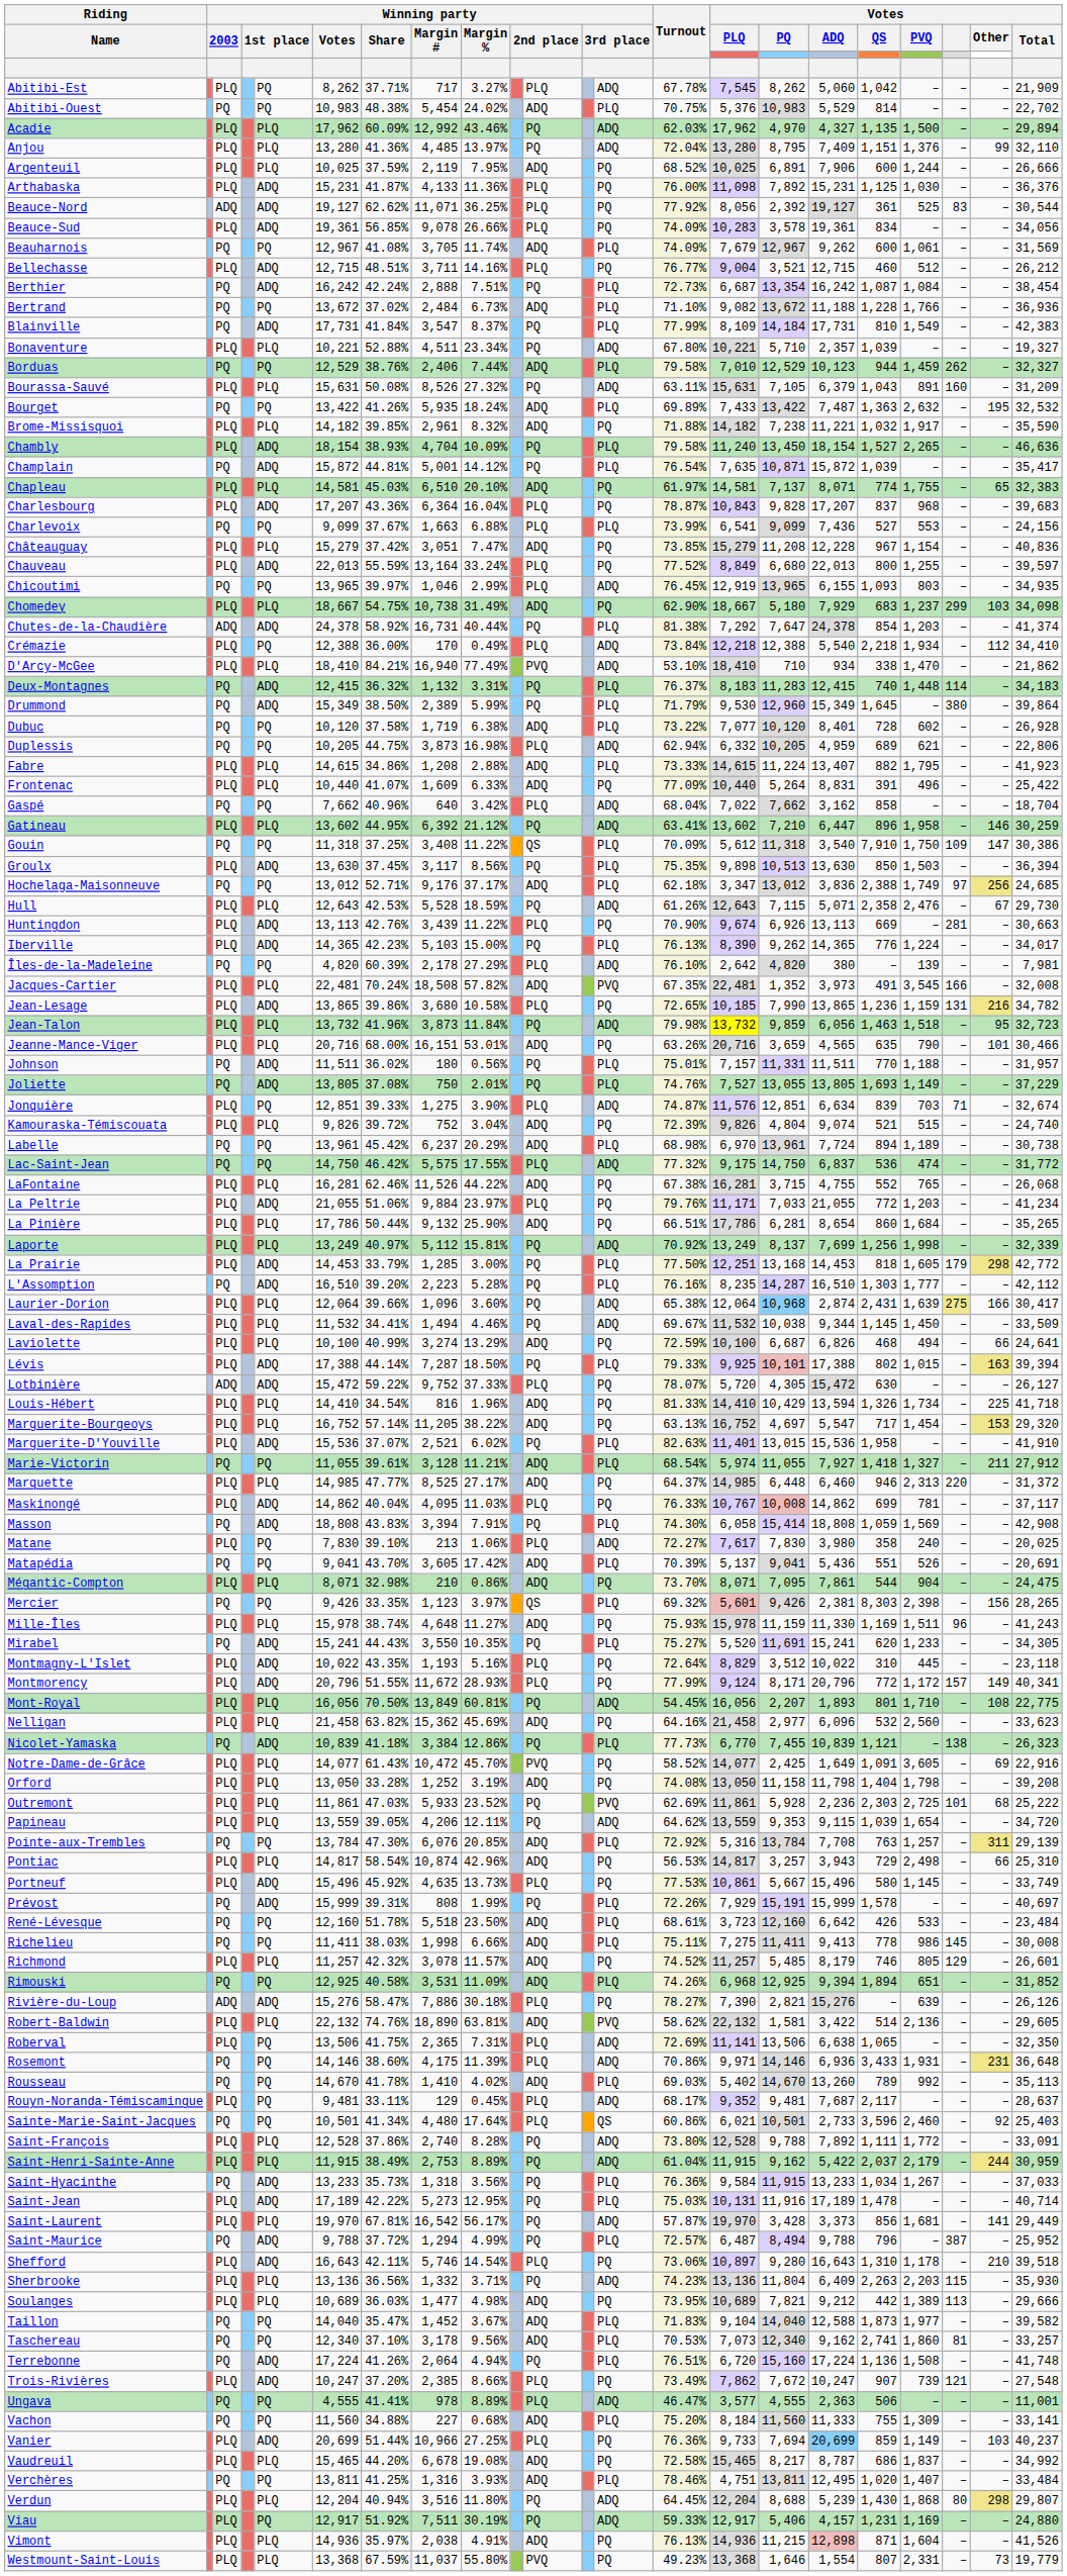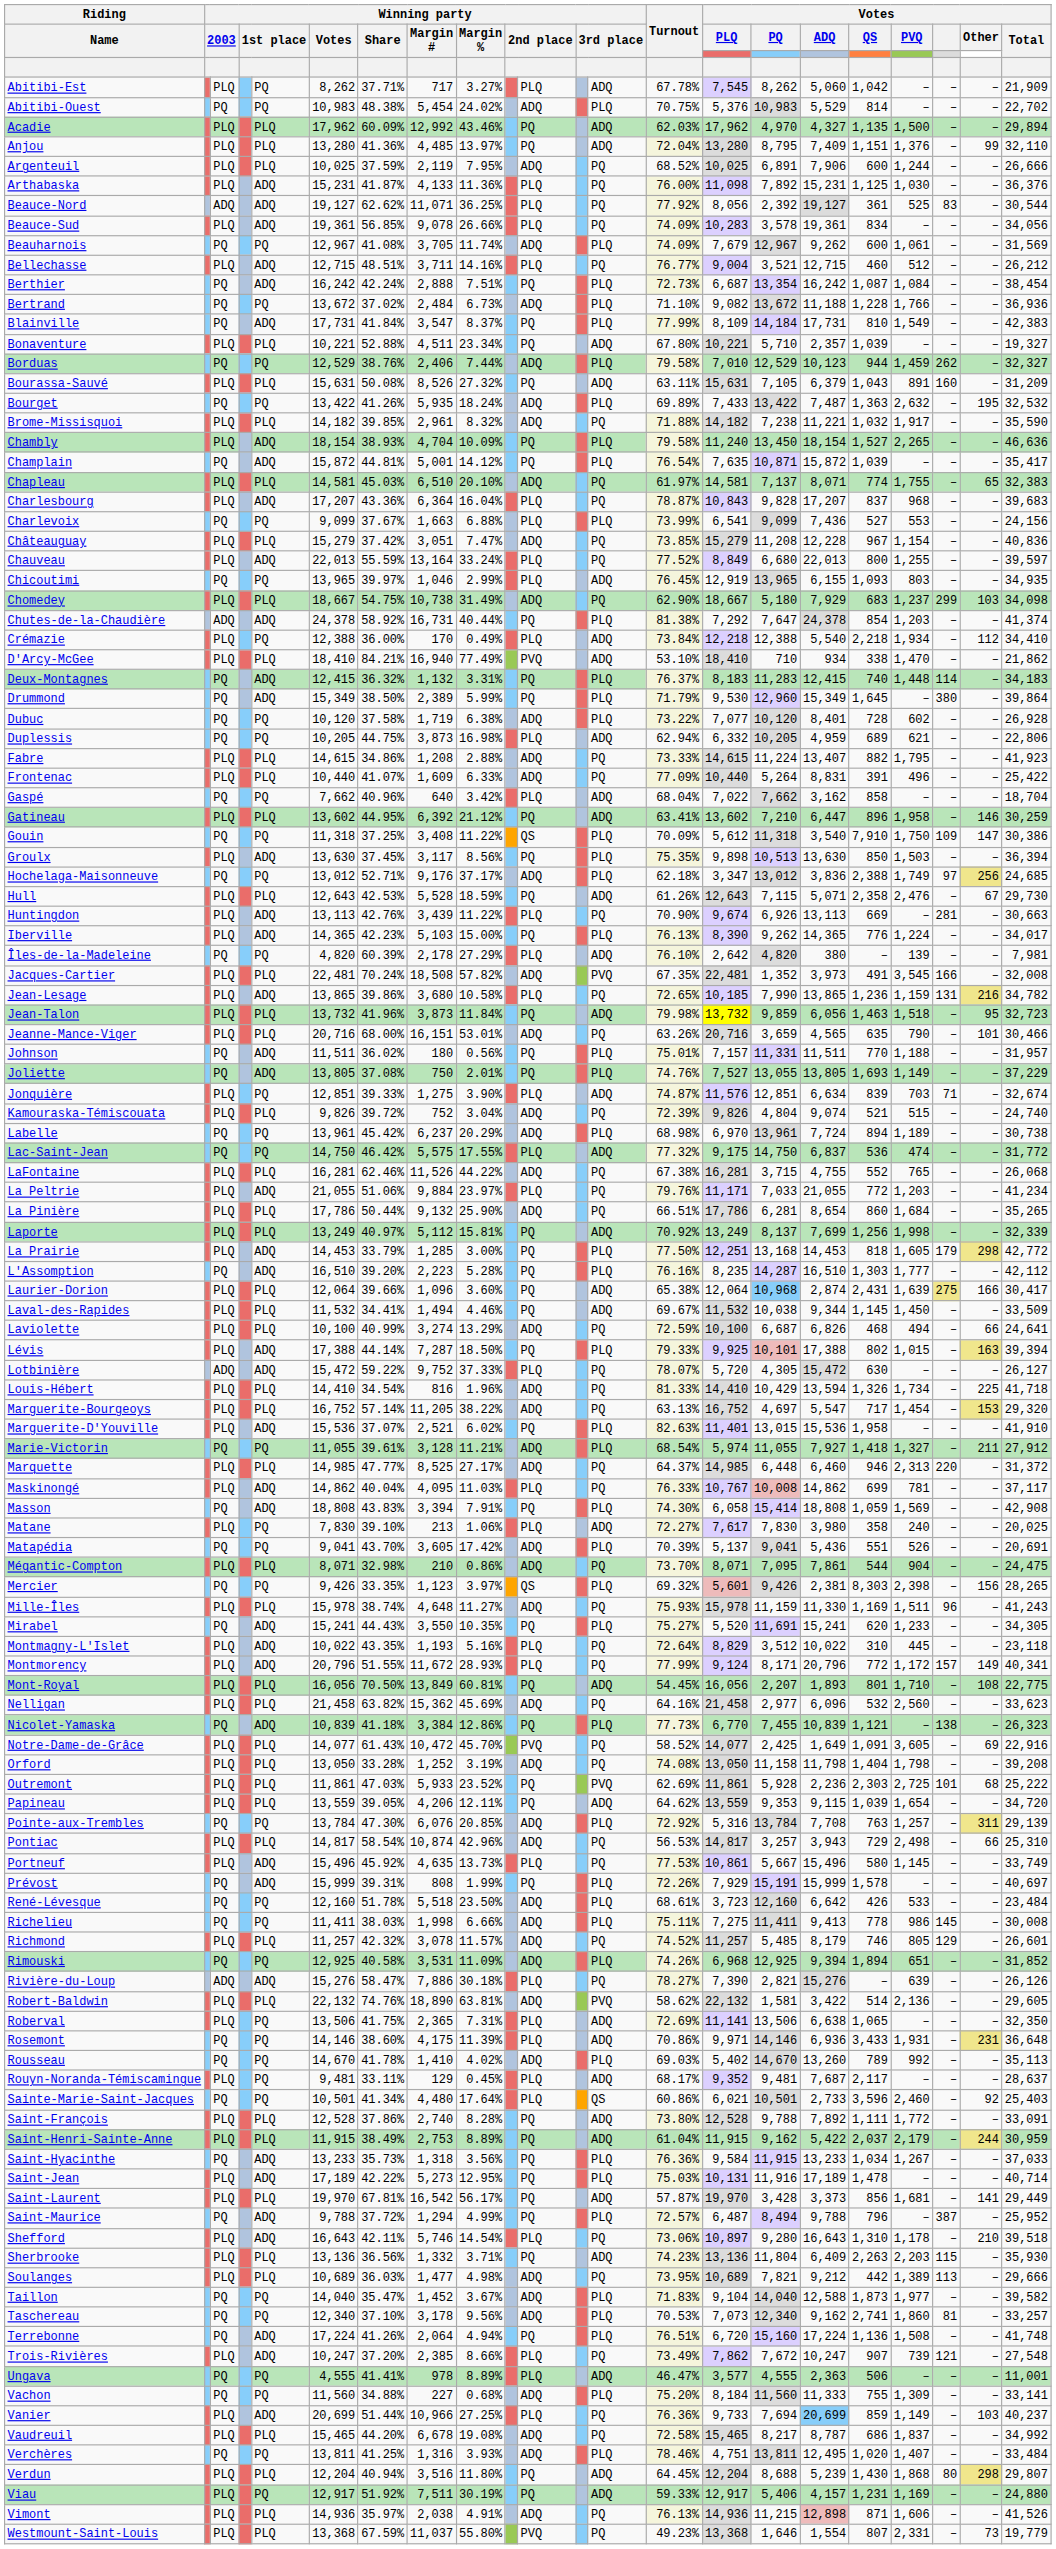Fabre | column 13: PLQ -> PQ
Vimont | Votes / PVQ: 1,604 -> 1,606
